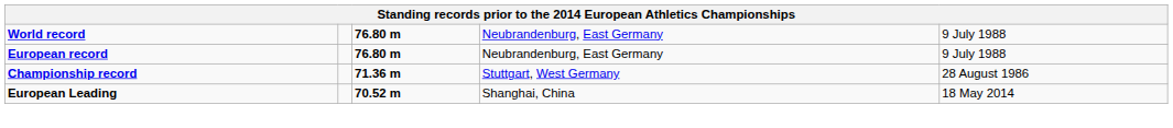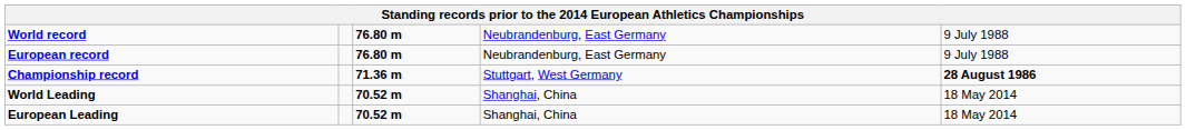Championship record | column 5: normal -> bold
+ row: World Leading | 70.52 m | Shanghai, China | 18 May 2014
